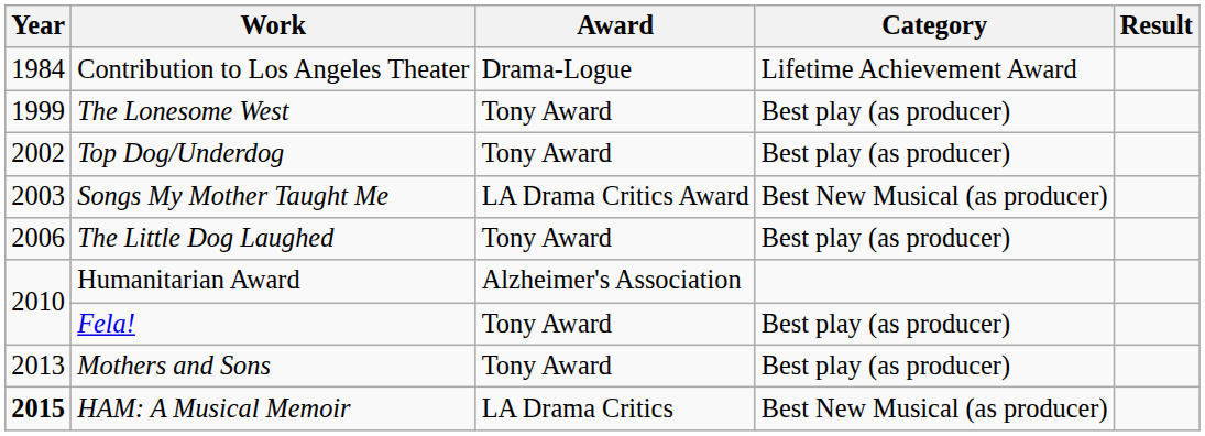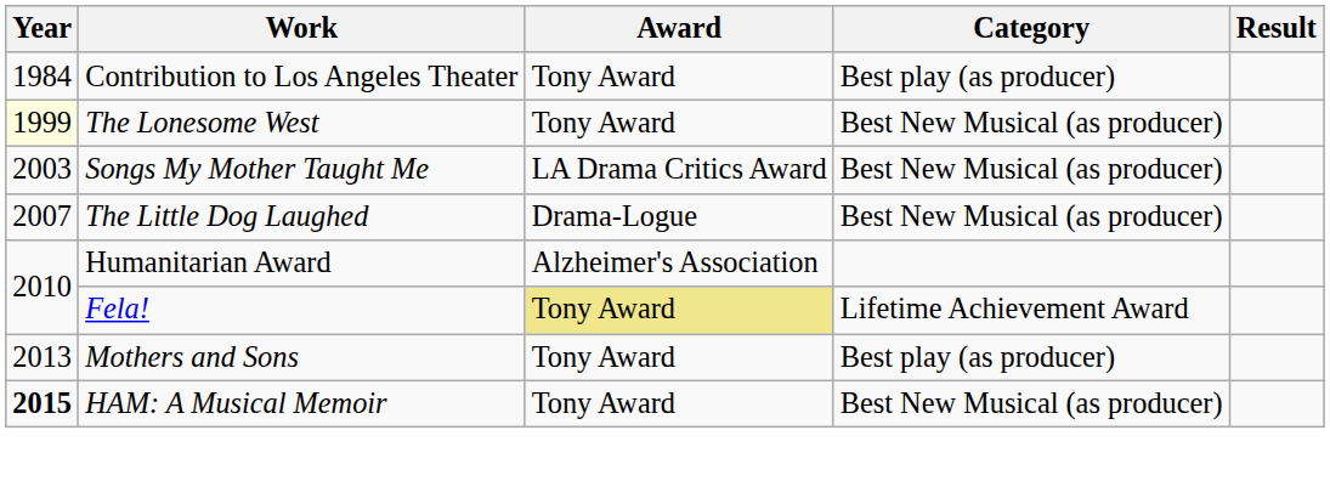Contribution to Los Angeles Theater | Award: Drama-Logue -> Tony Award
Contribution to Los Angeles Theater | Category: Lifetime Achievement Award -> Best play (as producer)
The Lonesome West | Year: no background -> lightyellow background
The Lonesome West | Category: Best play (as producer) -> Best New Musical (as producer)
- row: 2002 | Top Dog/Underdog | Tony Award | Best play (as producer)
The Little Dog Laughed | Year: 2006 -> 2007
The Little Dog Laughed | Award: Tony Award -> Drama-Logue
The Little Dog Laughed | Category: Best play (as producer) -> Best New Musical (as producer)
Fela! | Award: no background -> khaki background
Fela! | Category: Best play (as producer) -> Lifetime Achievement Award
HAM: A Musical Memoir | Award: LA Drama Critics -> Tony Award
